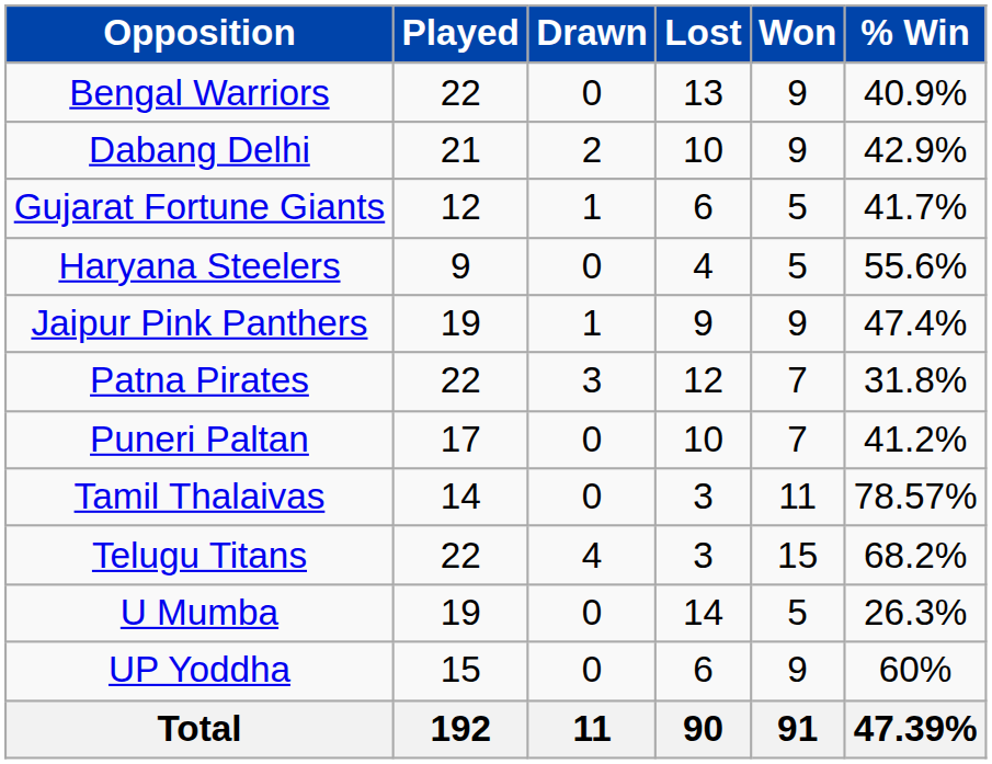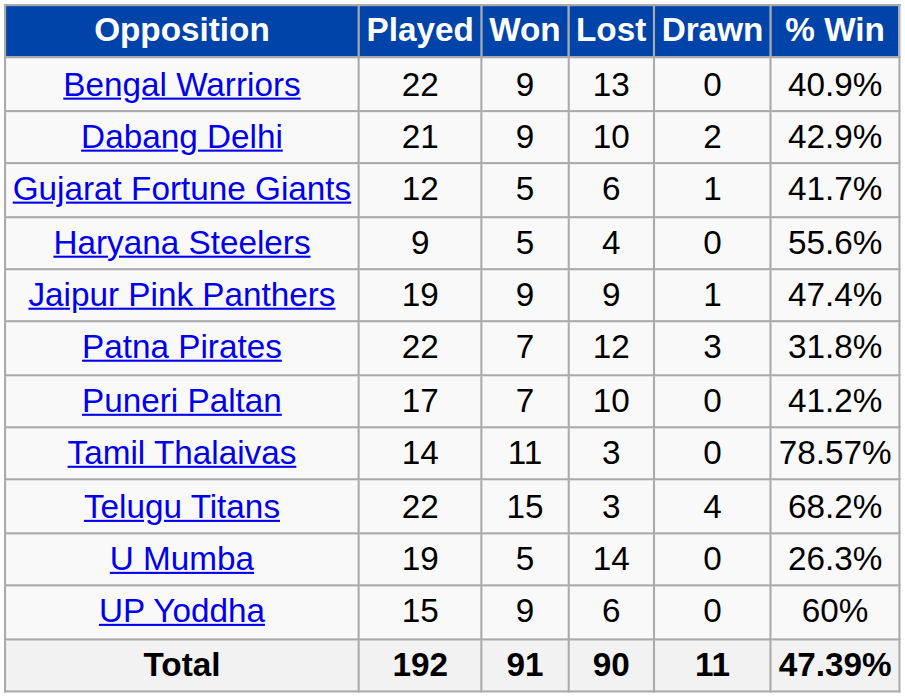columns swapped: Won <-> Drawn
